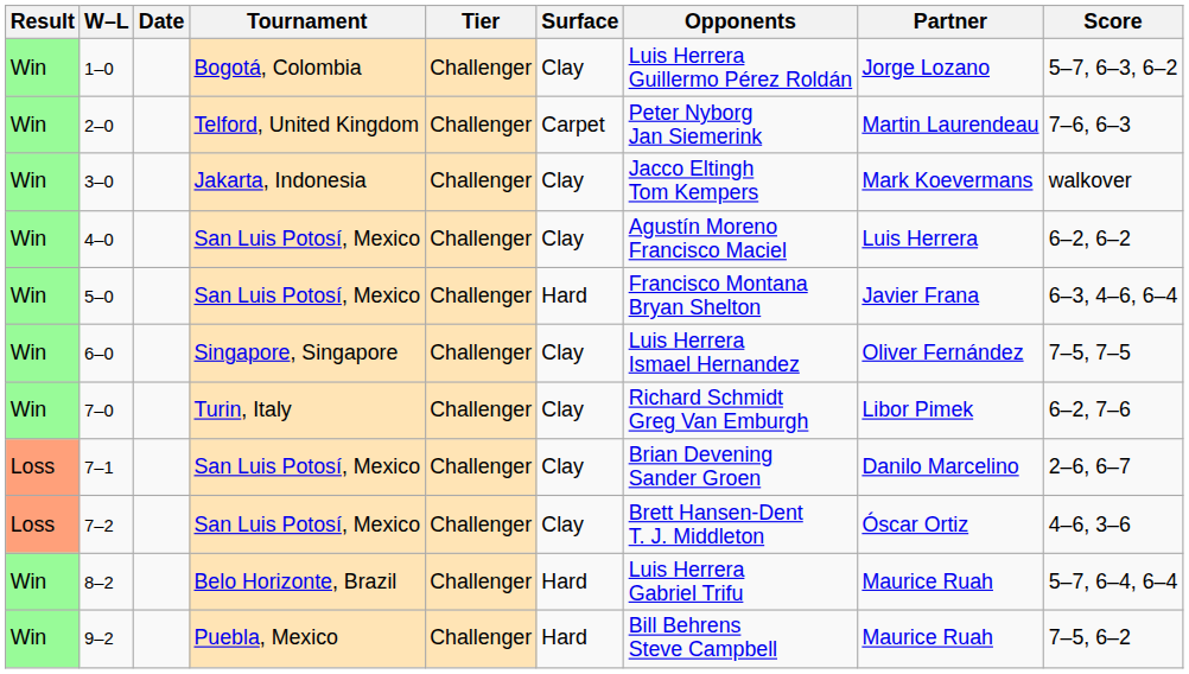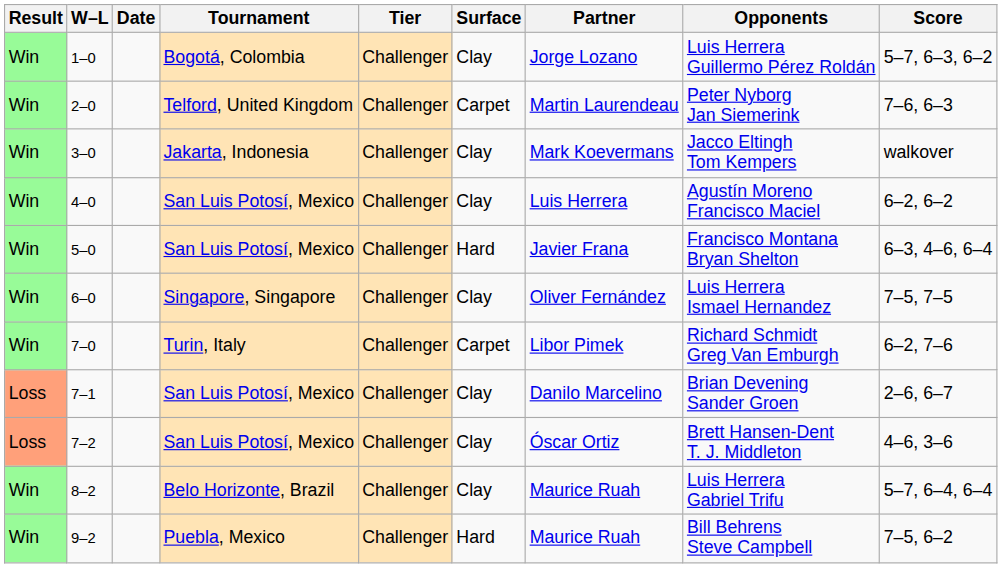columns swapped: Partner <-> Opponents
7–0 | Surface: Clay -> Carpet
8–2 | Surface: Hard -> Clay
